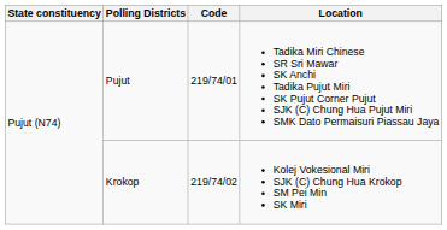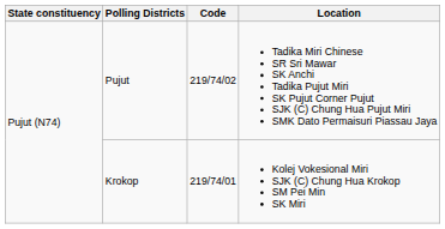Pujut | Code: 219/74/01 -> 219/74/02
Krokop | Code: 219/74/02 -> 219/74/01
